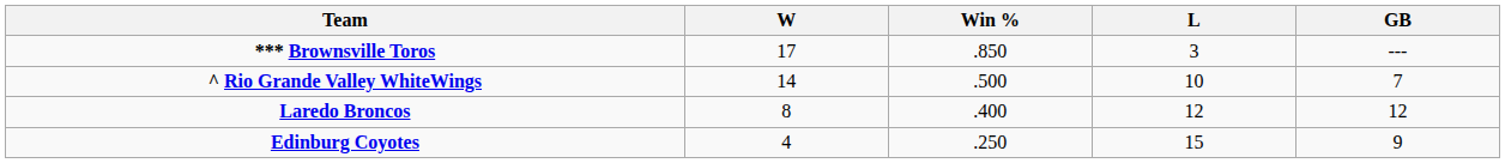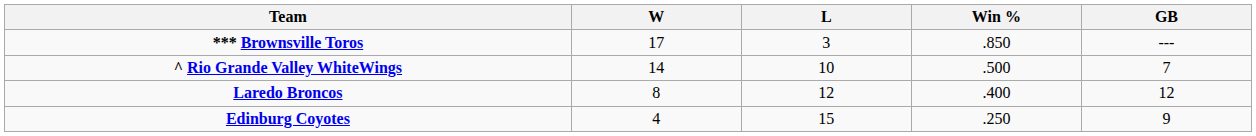columns swapped: L <-> Win %
